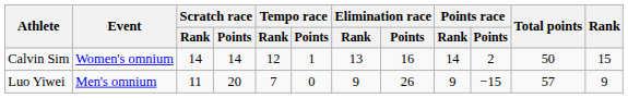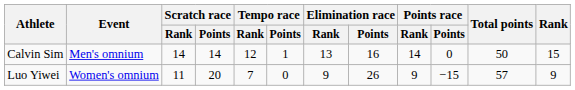Calvin Sim | Event: Women's omnium -> Men's omnium
Calvin Sim | Points race / Points: 2 -> 0
Luo Yiwei | Event: Men's omnium -> Women's omnium
